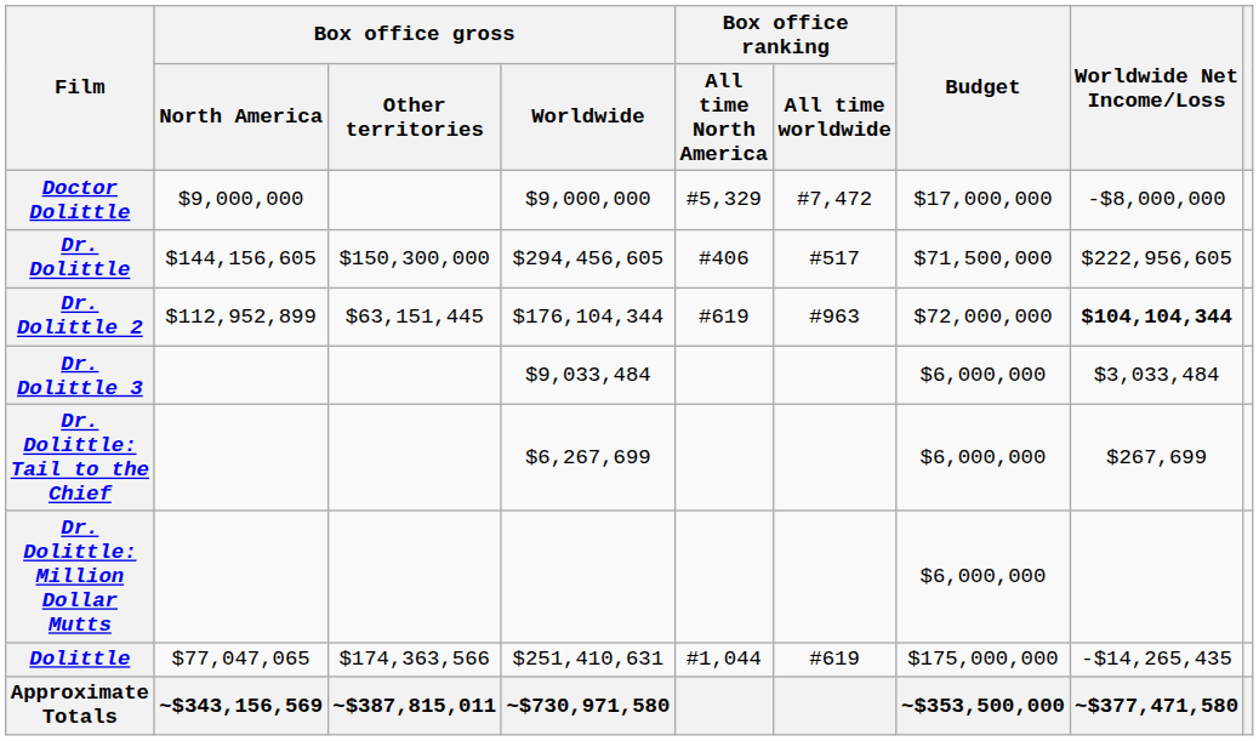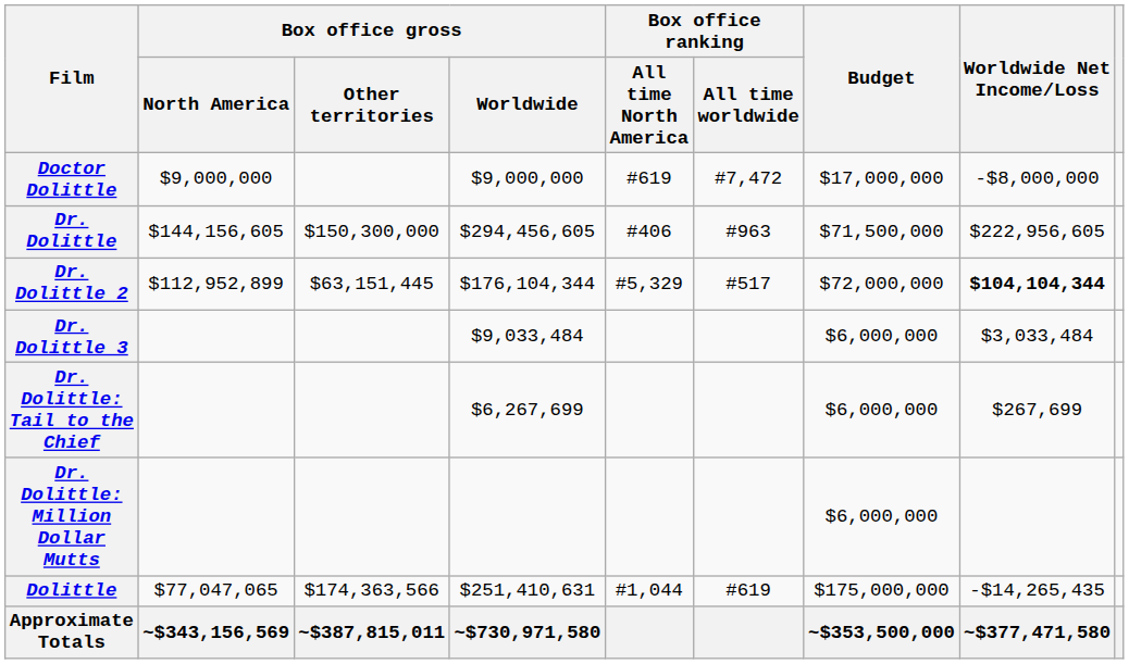Doctor Dolittle | Box office ranking / All time North America: #5,329 -> #619
Dr. Dolittle | Box office ranking / All time worldwide: #517 -> #963
Dr. Dolittle 2 | Box office ranking / All time North America: #619 -> #5,329
Dr. Dolittle 2 | Box office ranking / All time worldwide: #963 -> #517
